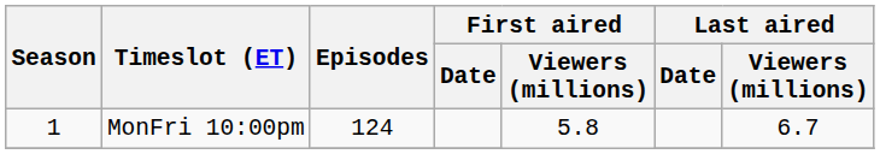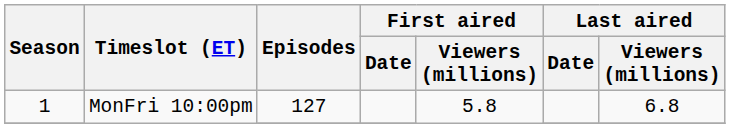1 / MonFri 10:00pm | Episodes: 124 -> 127
1 / MonFri 10:00pm | Last aired / Viewers (millions): 6.7 -> 6.8
